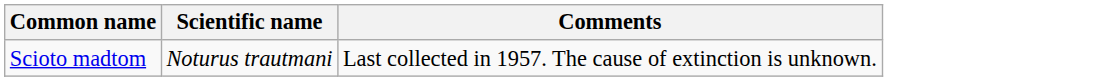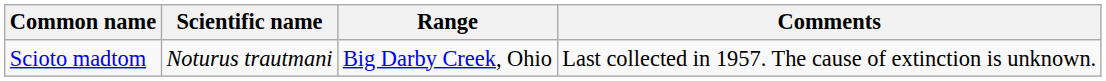+ column: Range | Big Darby Creek, Ohio
